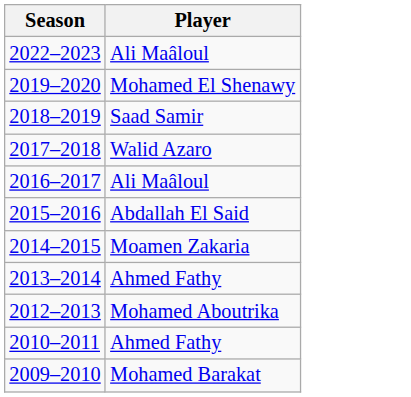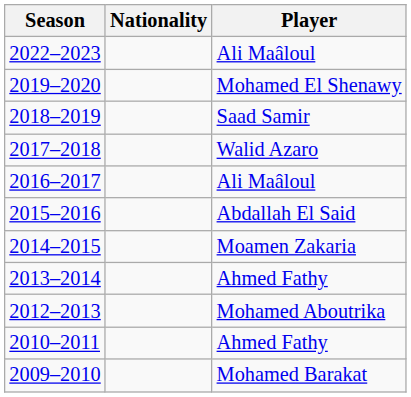+ column: Nationality
